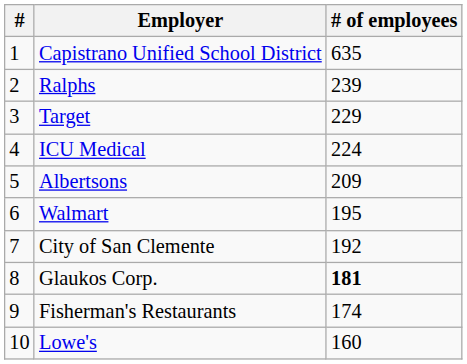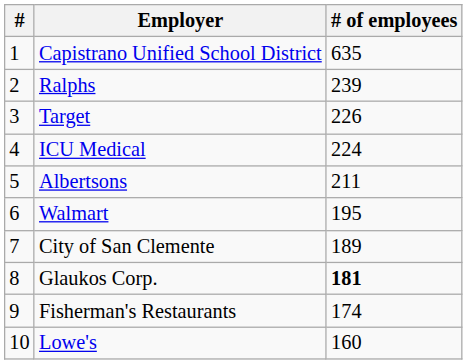Target | # of employees: 229 -> 226
Albertsons | # of employees: 209 -> 211
City of San Clemente | # of employees: 192 -> 189
